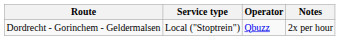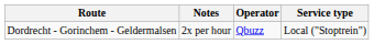columns swapped: Service type <-> Notes
